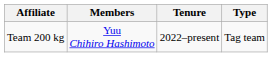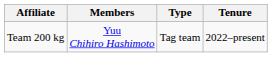columns swapped: Tenure <-> Type
